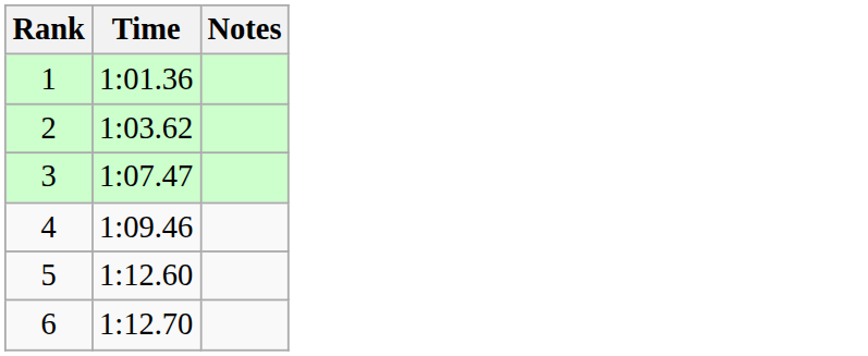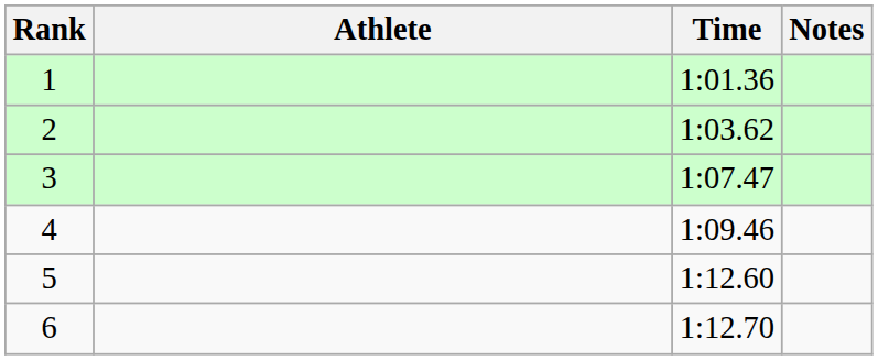+ column: Athlete
